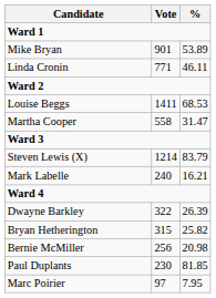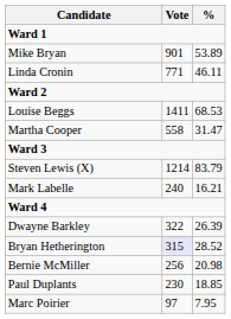Bryan Hetherington | Vote: no background -> lavender background
Bryan Hetherington | %: 25.82 -> 28.52
Paul Duplants | %: 81.85 -> 18.85
